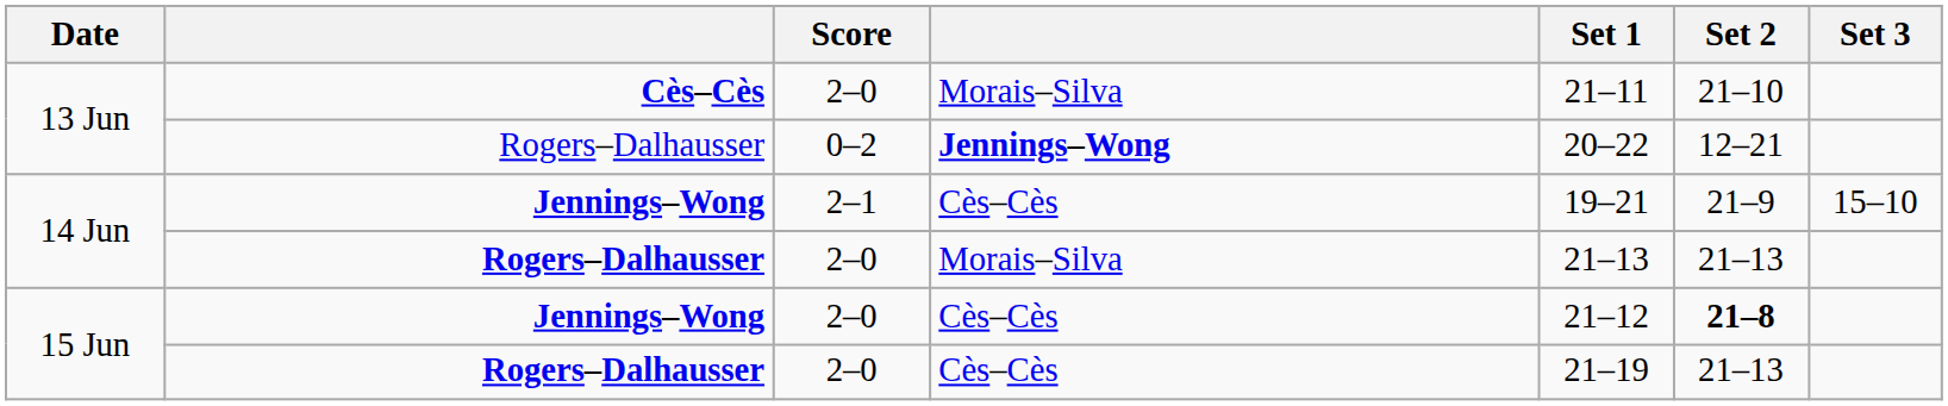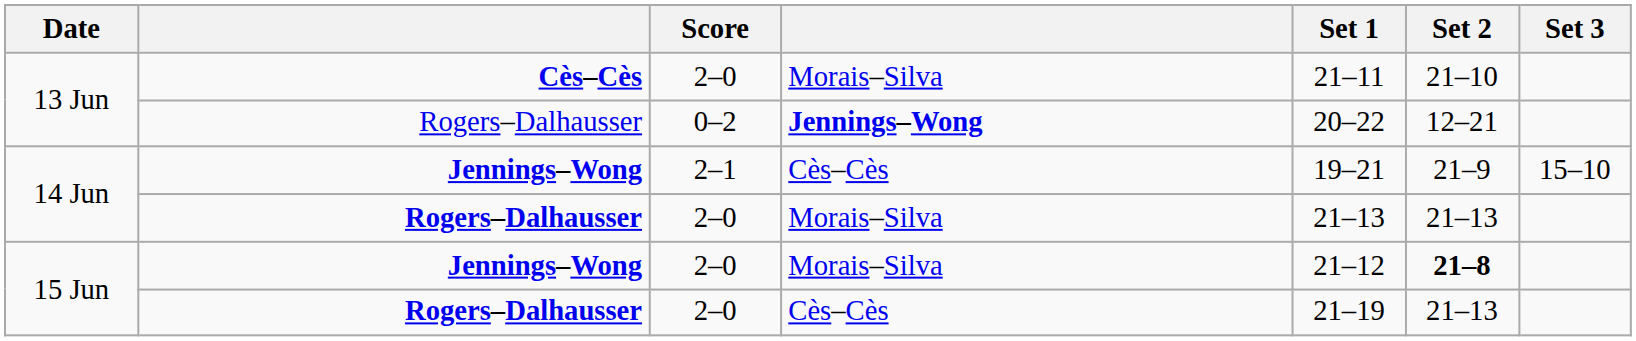15 Jun / Jennings–Wong | column 4: Cès–Cès -> Morais–Silva
